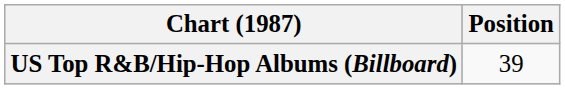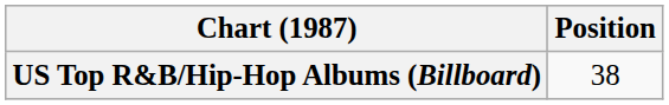US Top R&B/Hip-Hop Albums (Billboard) | Position: 39 -> 38
